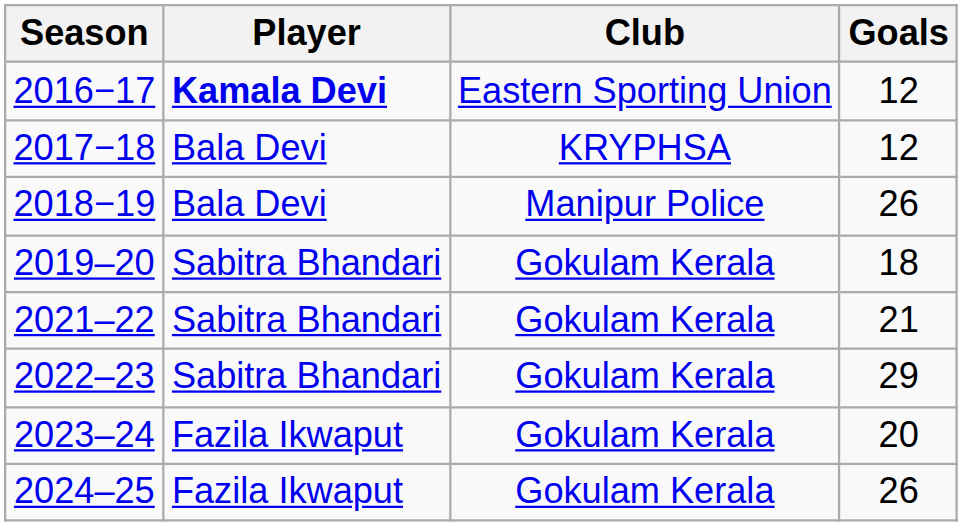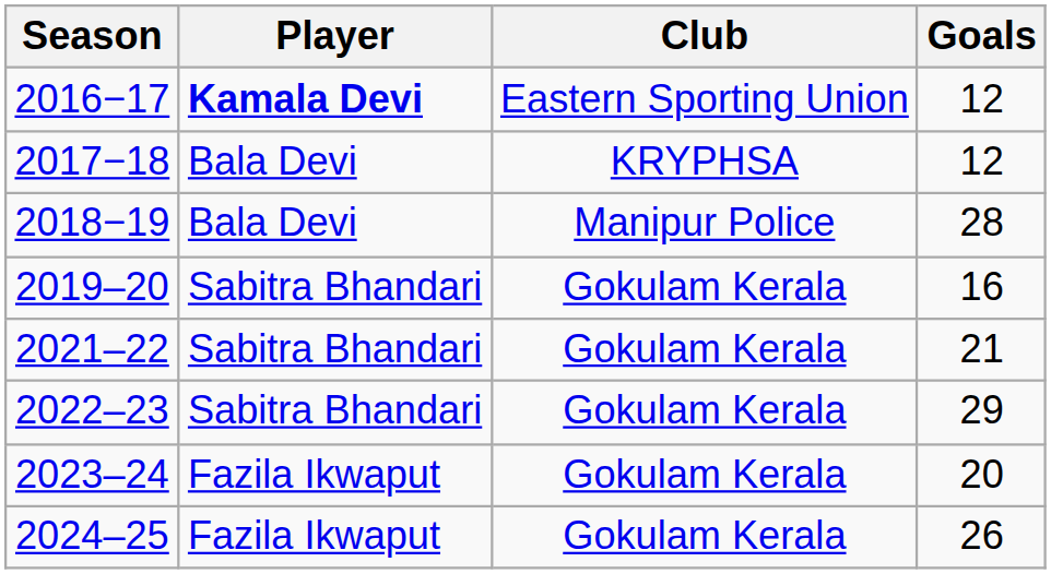2018−19 | Goals: 26 -> 28
2019–20 | Goals: 18 -> 16
